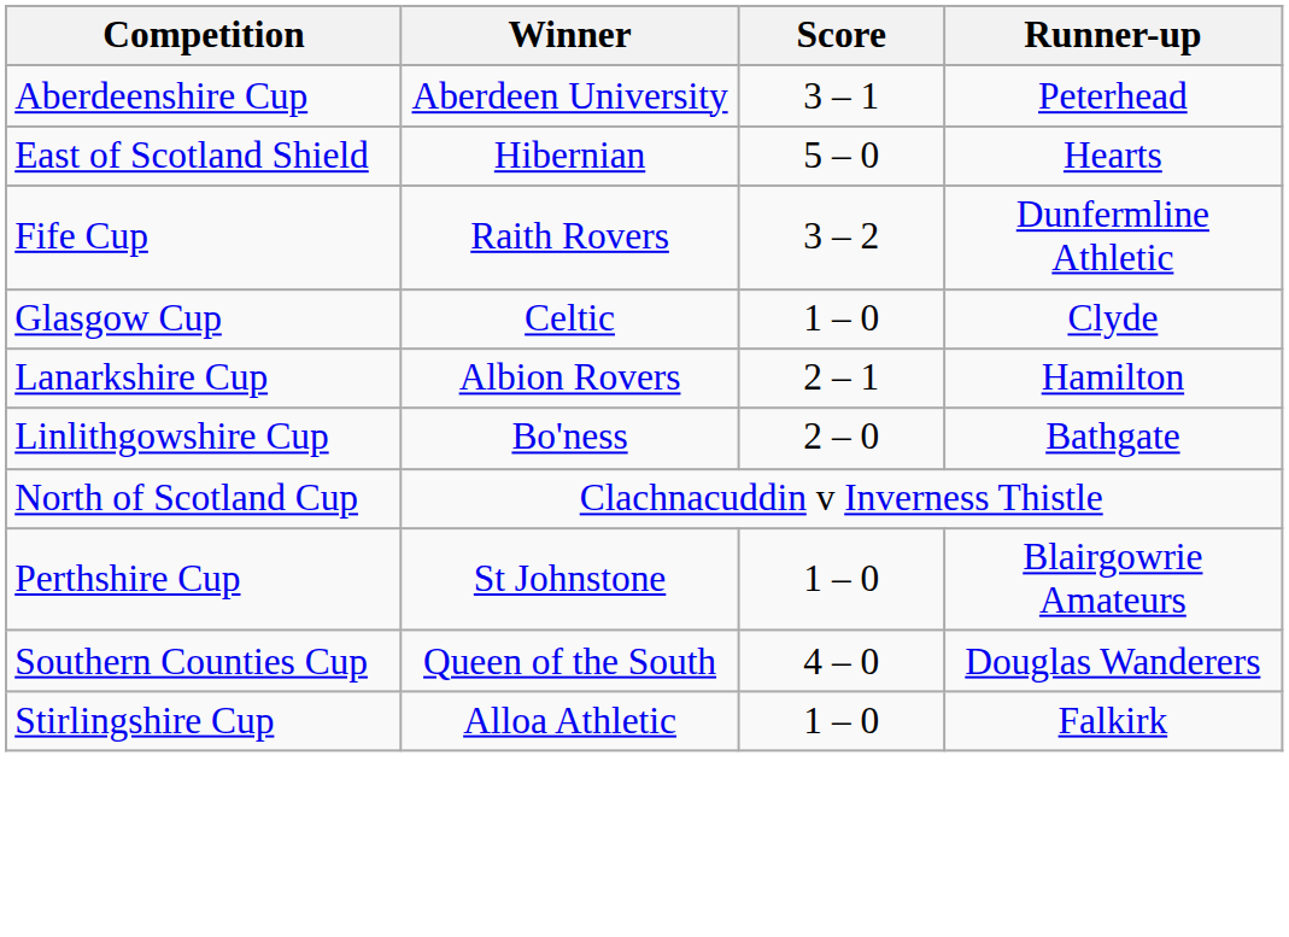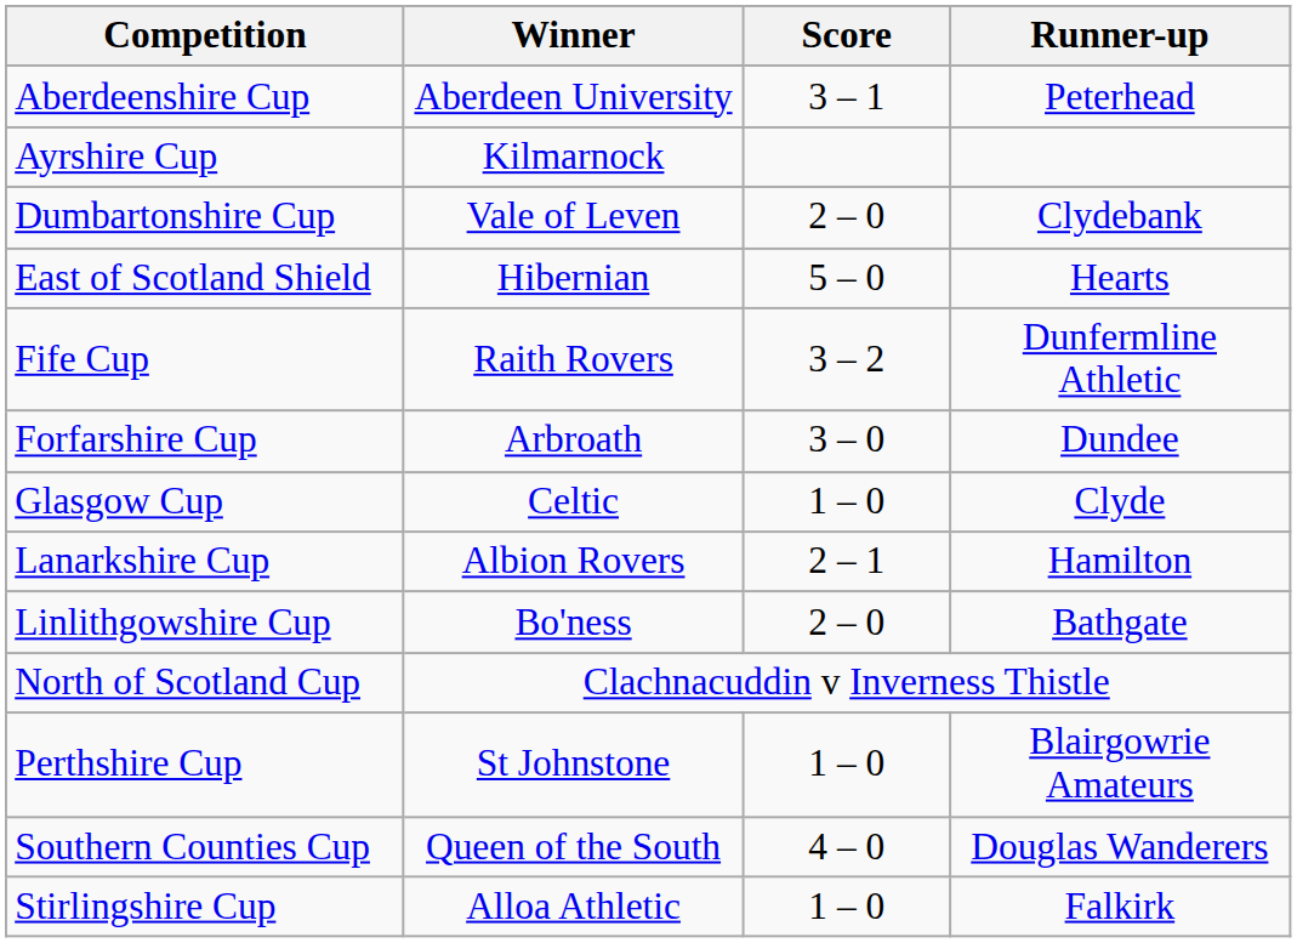+ row: Ayrshire Cup | Kilmarnock
+ row: Dumbartonshire Cup | Vale of Leven | 2 – 0 | Clydebank
+ row: Forfarshire Cup | Arbroath | 3 – 0 | Dundee
